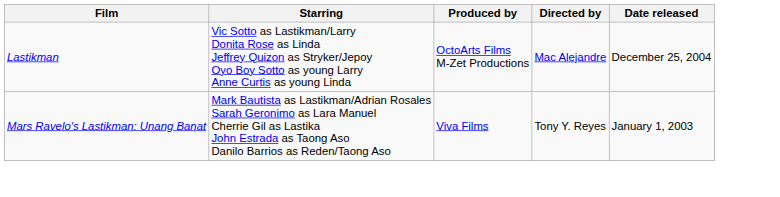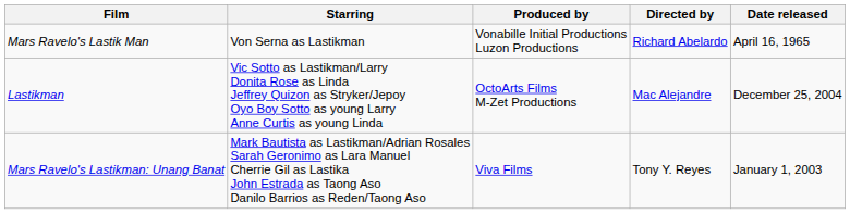+ row: Mars Ravelo's Lastik Man | Von Serna as Lastikman | Vonabille Initial Productions Luzon Productions | Richard Abelardo | April 16, 1965
